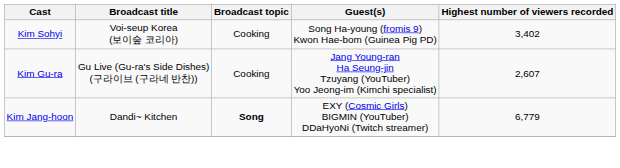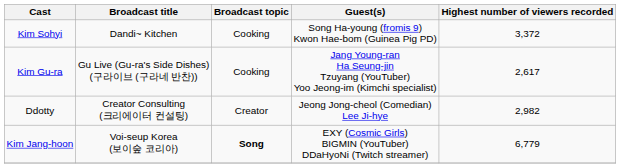Kim Sohyi | Broadcast title: Voi-seup Korea (보이숲 코리아) -> Dandi~ Kitchen
Kim Sohyi | Highest number of viewers recorded: 3,402 -> 3,372
Kim Gu-ra | Highest number of viewers recorded: 2,607 -> 2,617
+ row: Ddotty | Creator Consulting (크리에이터 컨설팅) | Creator | Jeong Jong-cheol (Comedian) Lee Ji-hye | 2,982
Kim Jang-hoon | Broadcast title: Dandi~ Kitchen -> Voi-seup Korea (보이숲 코리아)
